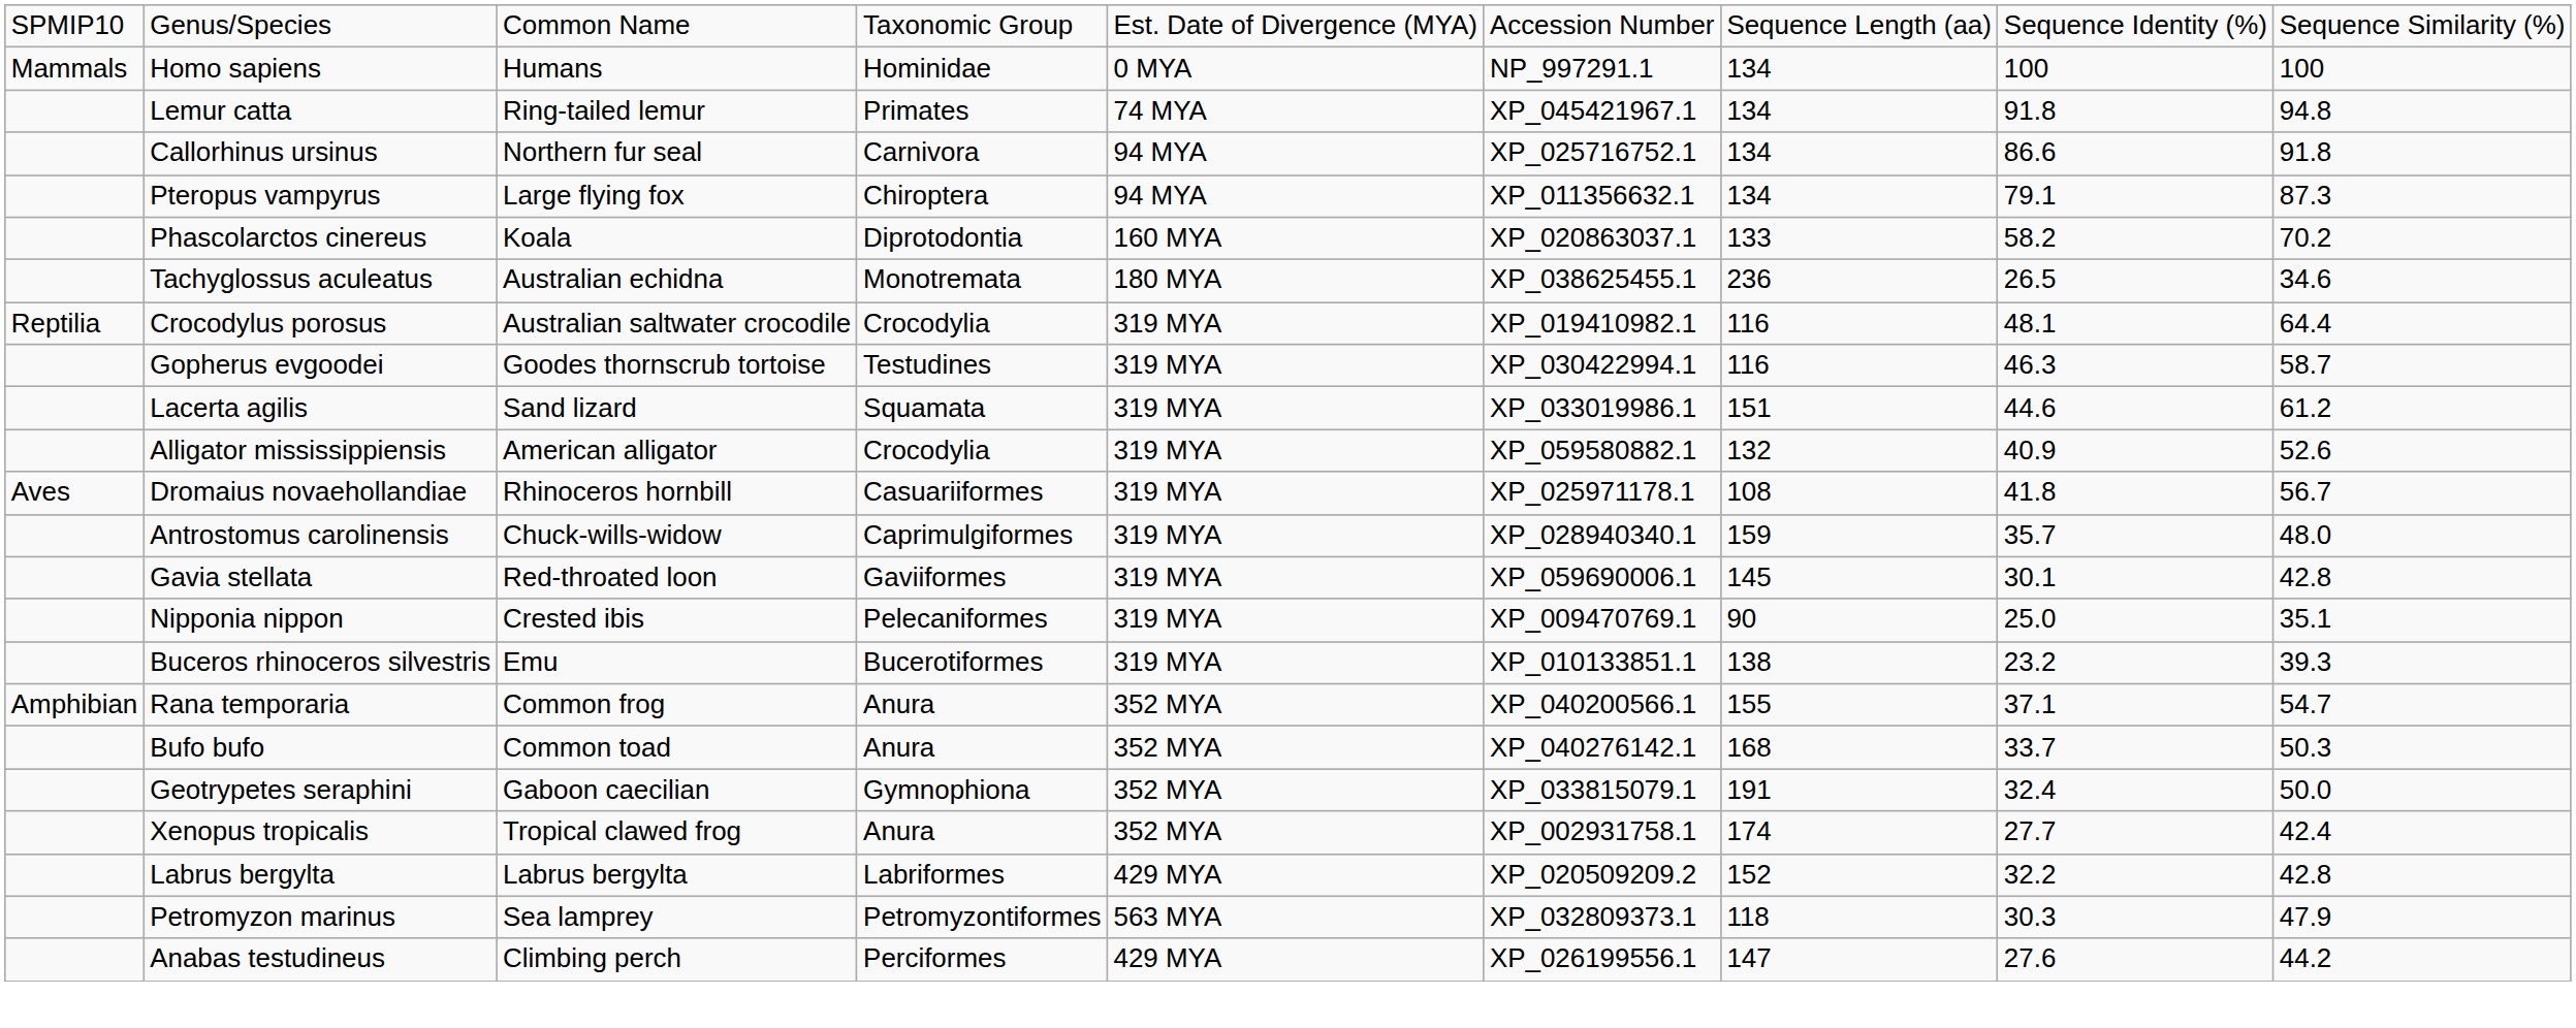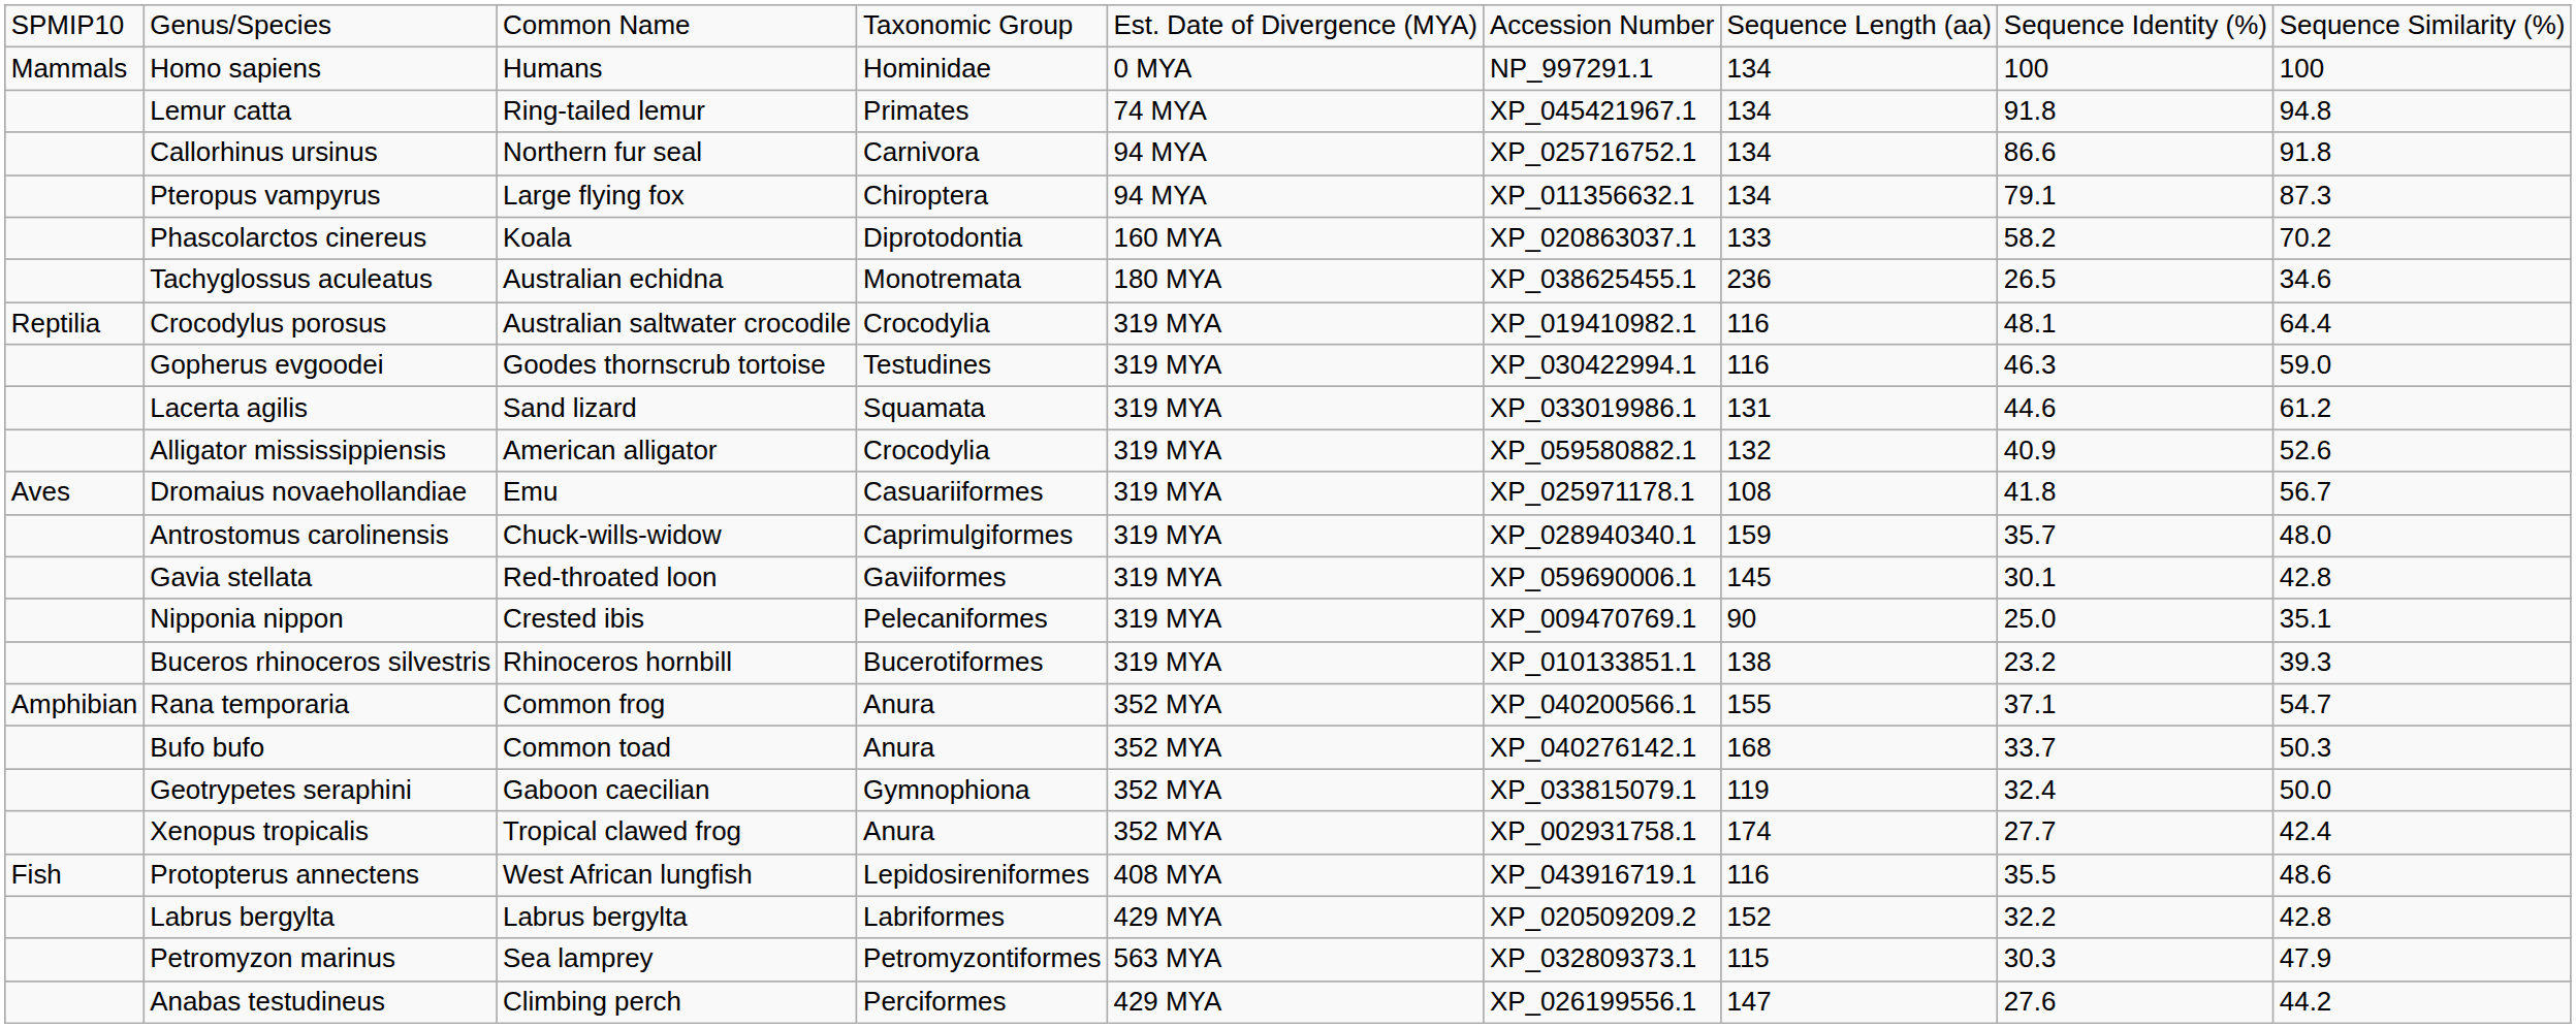Gopherus evgoodei | column 9: 58.7 -> 59.0
Lacerta agilis | column 7: 151 -> 131
Dromaius novaehollandiae | column 3: Rhinoceros hornbill -> Emu
Buceros rhinoceros silvestris | column 3: Emu -> Rhinoceros hornbill
Geotrypetes seraphini | column 7: 191 -> 119
+ row: Fish | Protopterus annectens | West African lungfish | Lepidosireniformes | 408 MYA | XP_043916719.1 | 116 | 35.5 | 48.6
Petromyzon marinus | column 7: 118 -> 115
